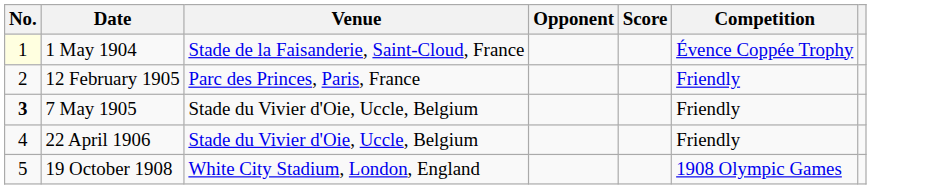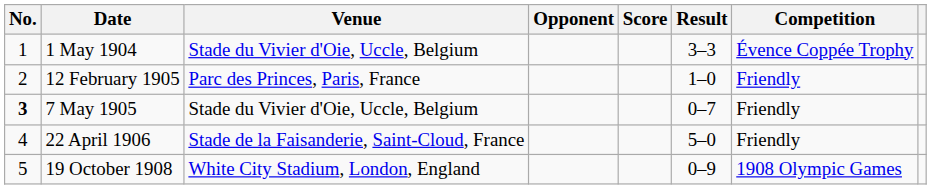+ column: Result | 3–3 | 1–0 | 0–7 | 5–0 | 0–9
1 May 1904 | No.: lightyellow background -> no background
1 May 1904 | Venue: Stade de la Faisanderie, Saint-Cloud, France -> Stade du Vivier d'Oie, Uccle, Belgium
22 April 1906 | Venue: Stade du Vivier d'Oie, Uccle, Belgium -> Stade de la Faisanderie, Saint-Cloud, France
